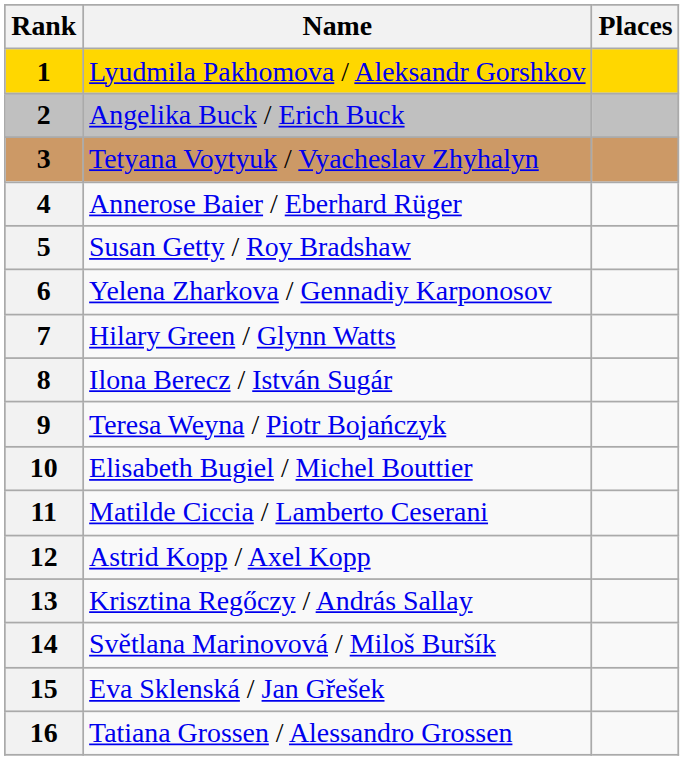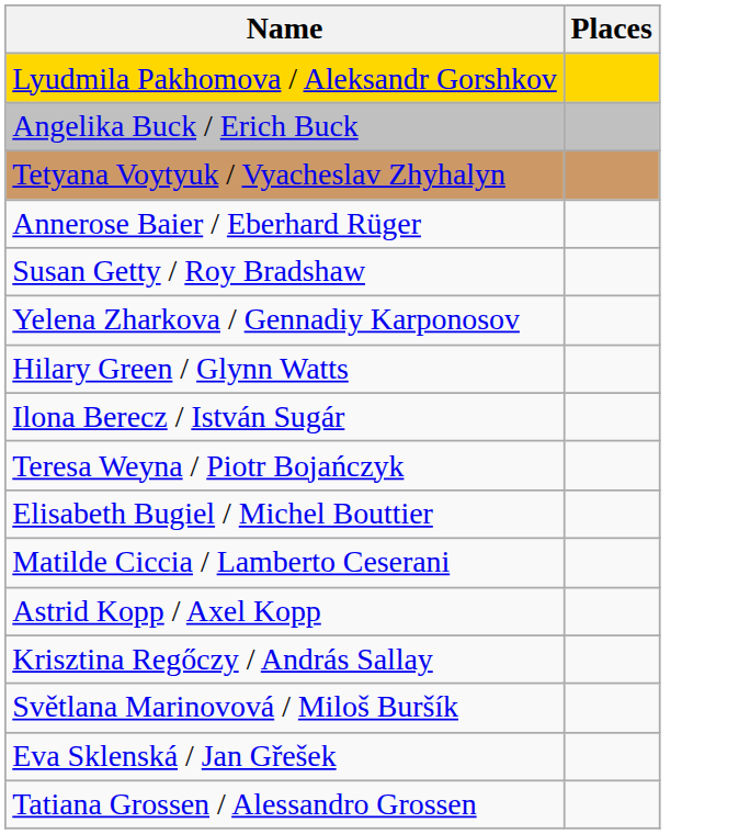- column: Rank | 1 | 2 | 3 | 4 | 5 | 6 | 7 | 8 | 9 | 10 | 11 | 12 | 13 | 14 | 15 | 16
